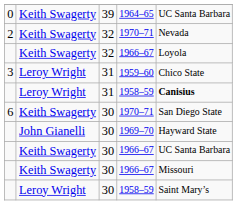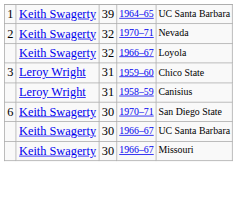1964–65 | column 1: 0 -> 1
31 / 1958–59 | column 5: bold -> normal
- row: John Gianelli | 30 | 1969–70 | Hayward State
- row: Leroy Wright | 30 | 1958–59 | Saint Mary’s
